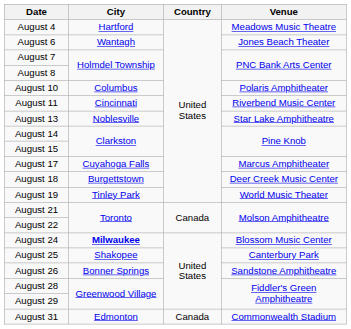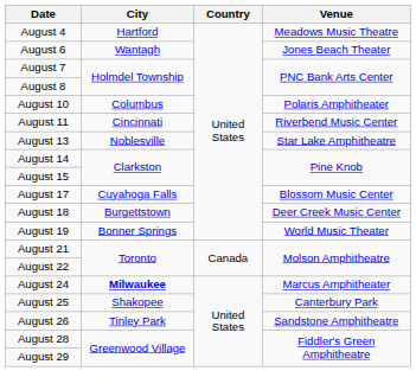August 17 | Venue: Marcus Amphitheater -> Blossom Music Center
August 19 | City: Tinley Park -> Bonner Springs
August 24 | Venue: Blossom Music Center -> Marcus Amphitheater
August 26 | City: Bonner Springs -> Tinley Park
- row: August 31 | Edmonton | Canada | Commonwealth Stadium
